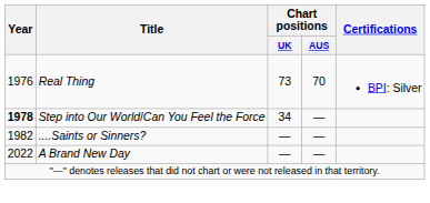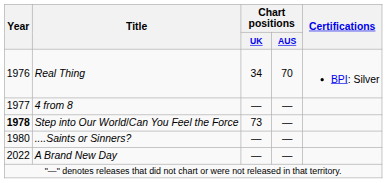Real Thing | Chart positions / UK: 73 -> 34
+ row: 1977 | 4 from 8 | — | —
Step into Our World/Can You Feel the Force | Chart positions / UK: 34 -> 73
....Saints or Sinners? | Year: 1982 -> 1980
